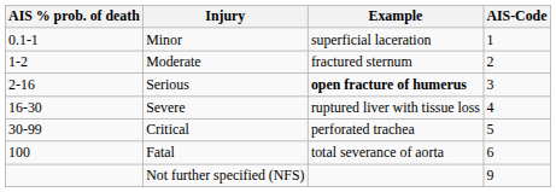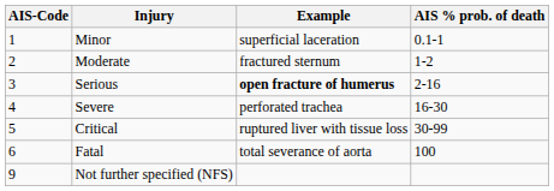columns swapped: AIS-Code <-> AIS % prob. of death
Severe | Example: ruptured liver with tissue loss -> perforated trachea
Critical | Example: perforated trachea -> ruptured liver with tissue loss
